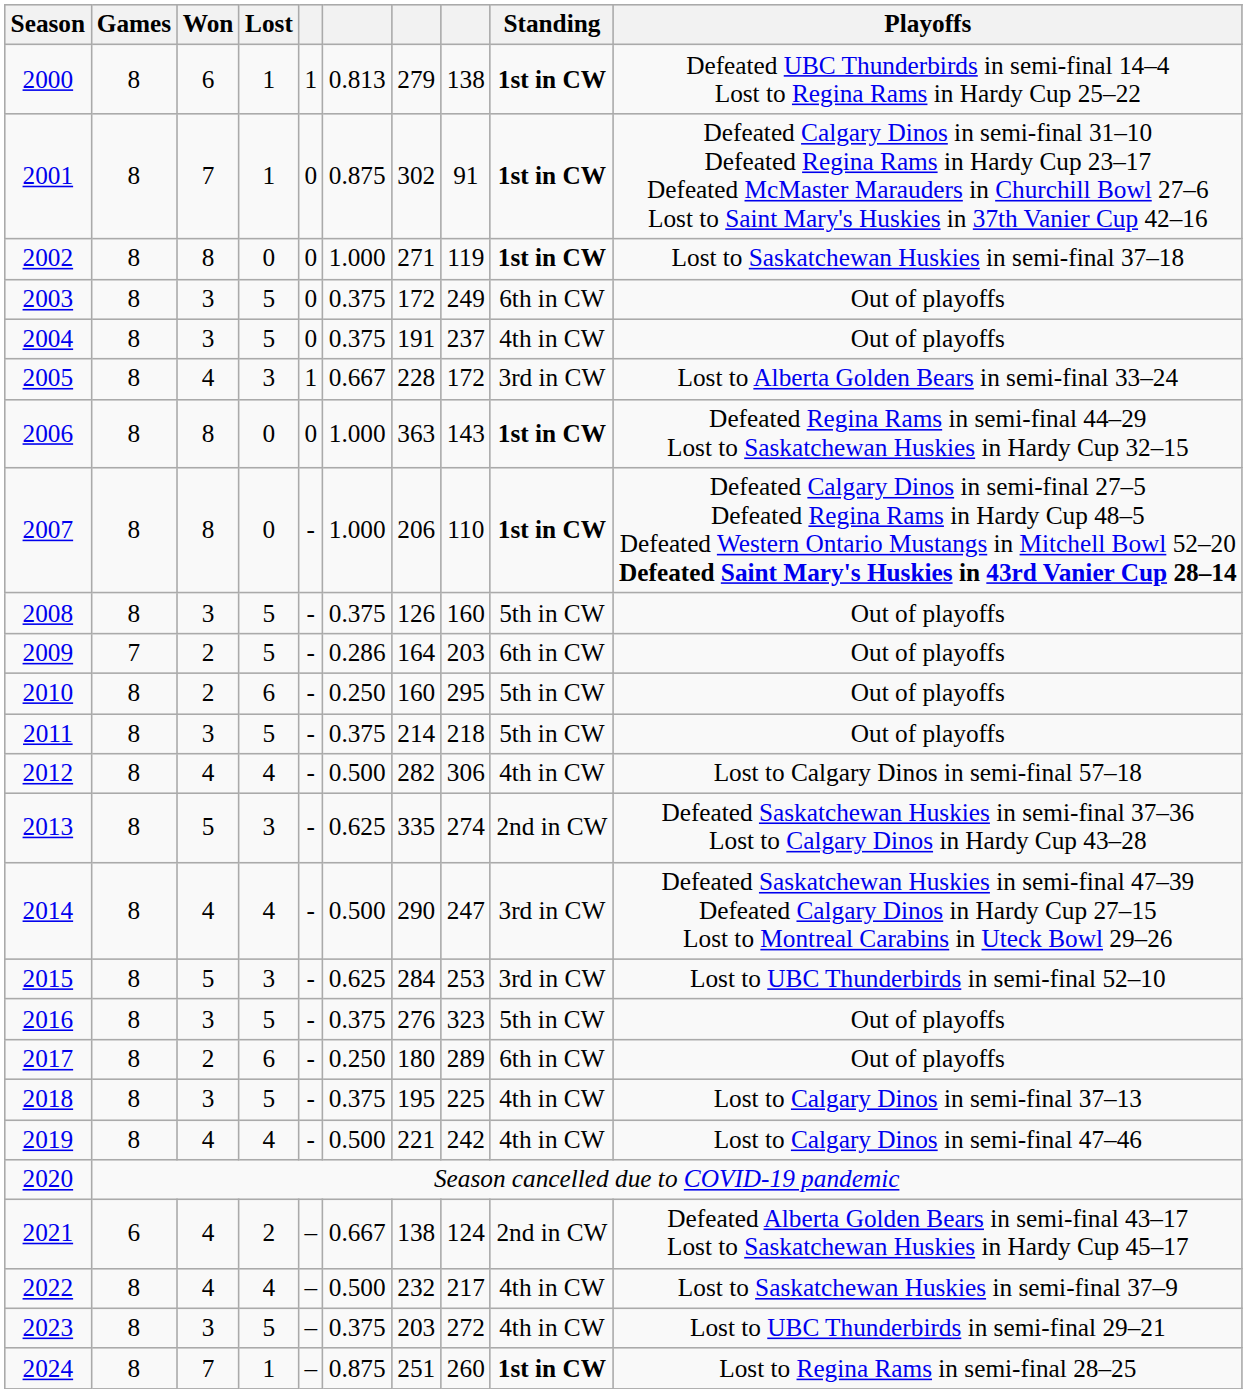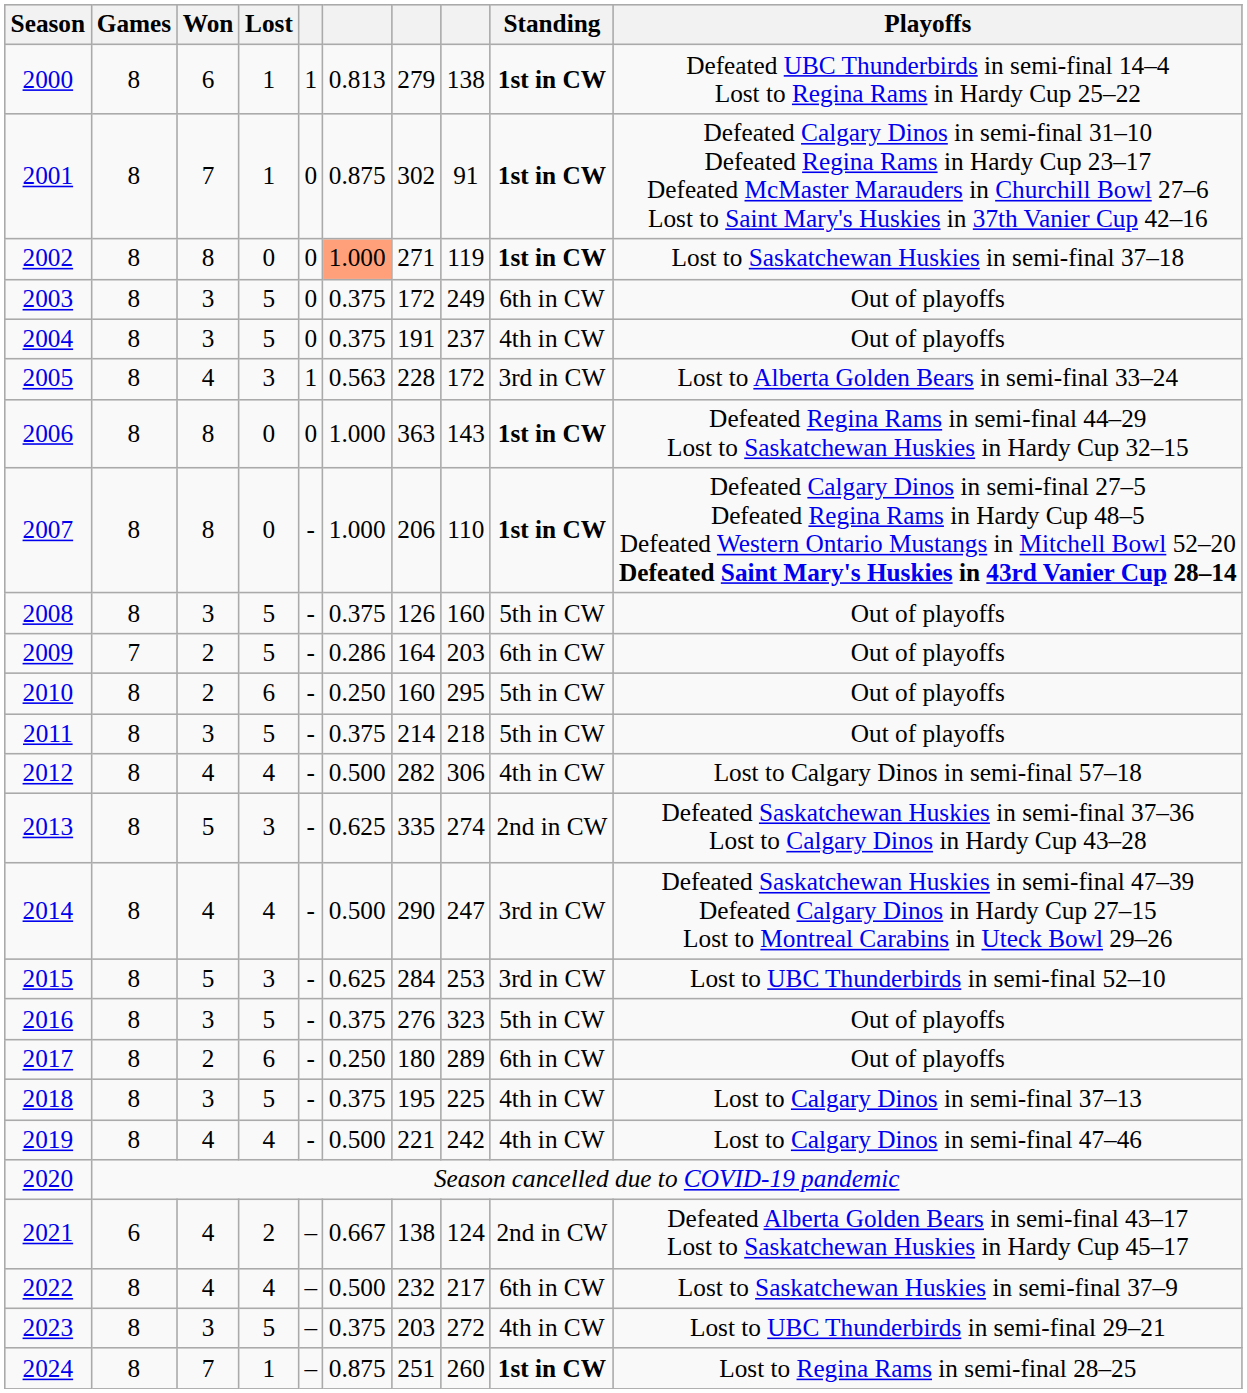2002 | column 6: no background -> lightsalmon background
2005 | column 6: 0.667 -> 0.563
2022 | Standing: 4th in CW -> 6th in CW
